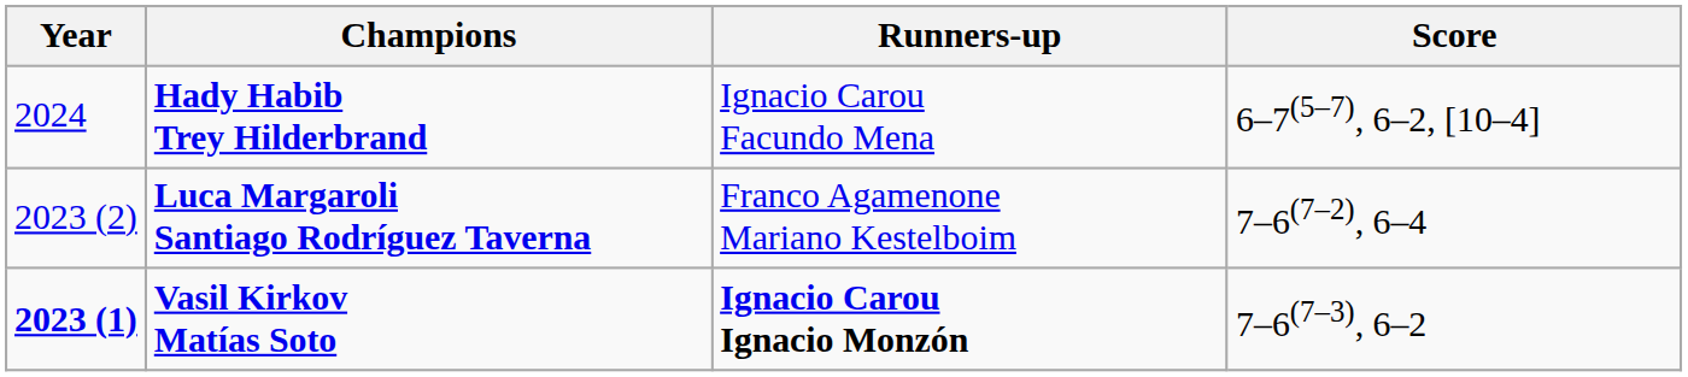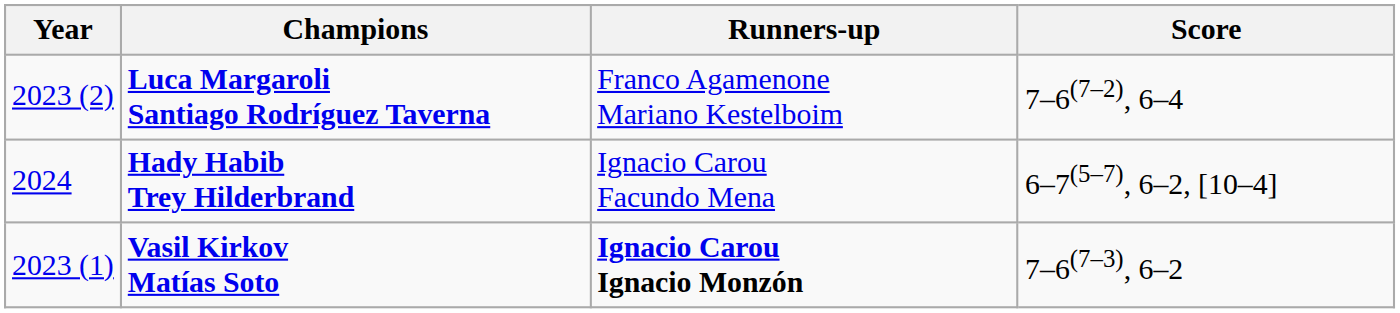rows swapped: Hady Habib Trey Hilderbrand <-> Luca Margaroli Santiago Rodríguez Taverna
Vasil Kirkov Matías Soto | Year: bold -> normal
